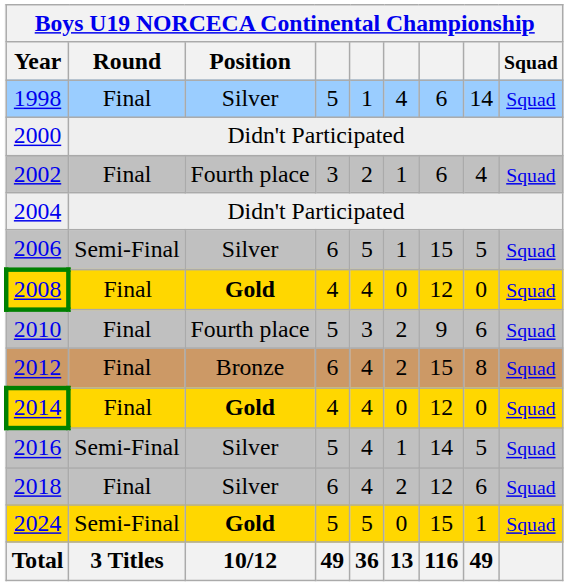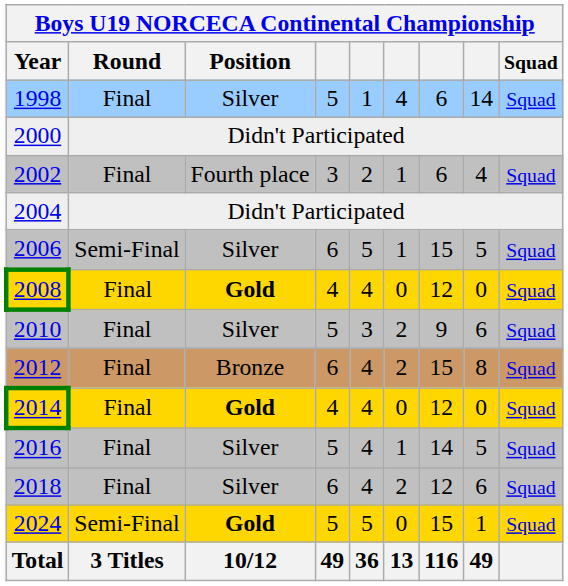2010 | Position: Fourth place -> Silver
2016 | Round: Semi-Final -> Final
